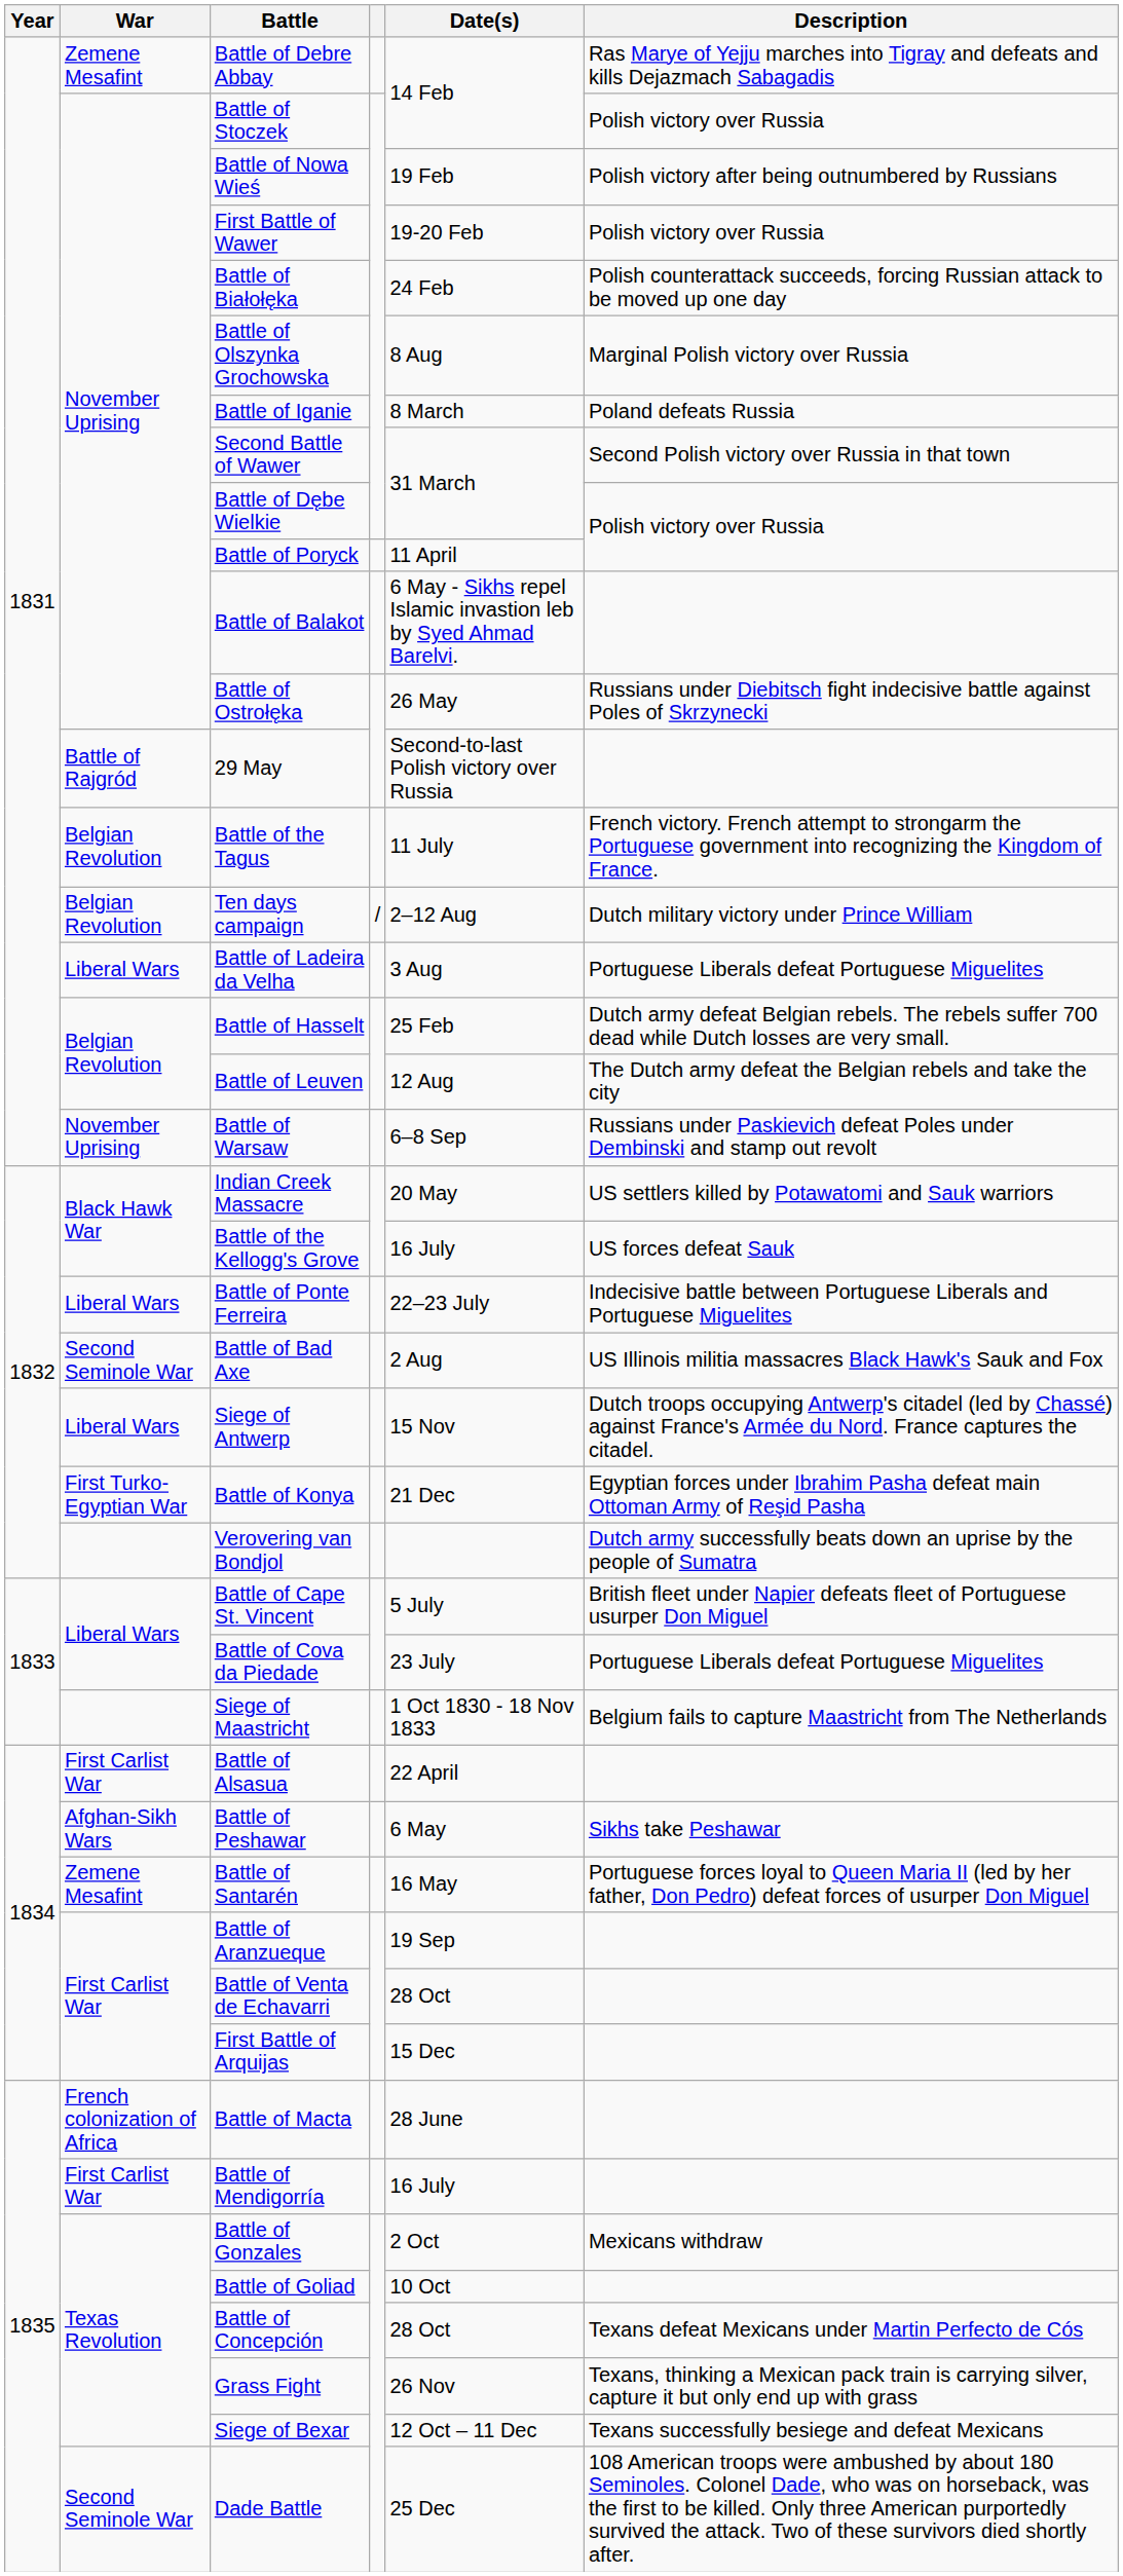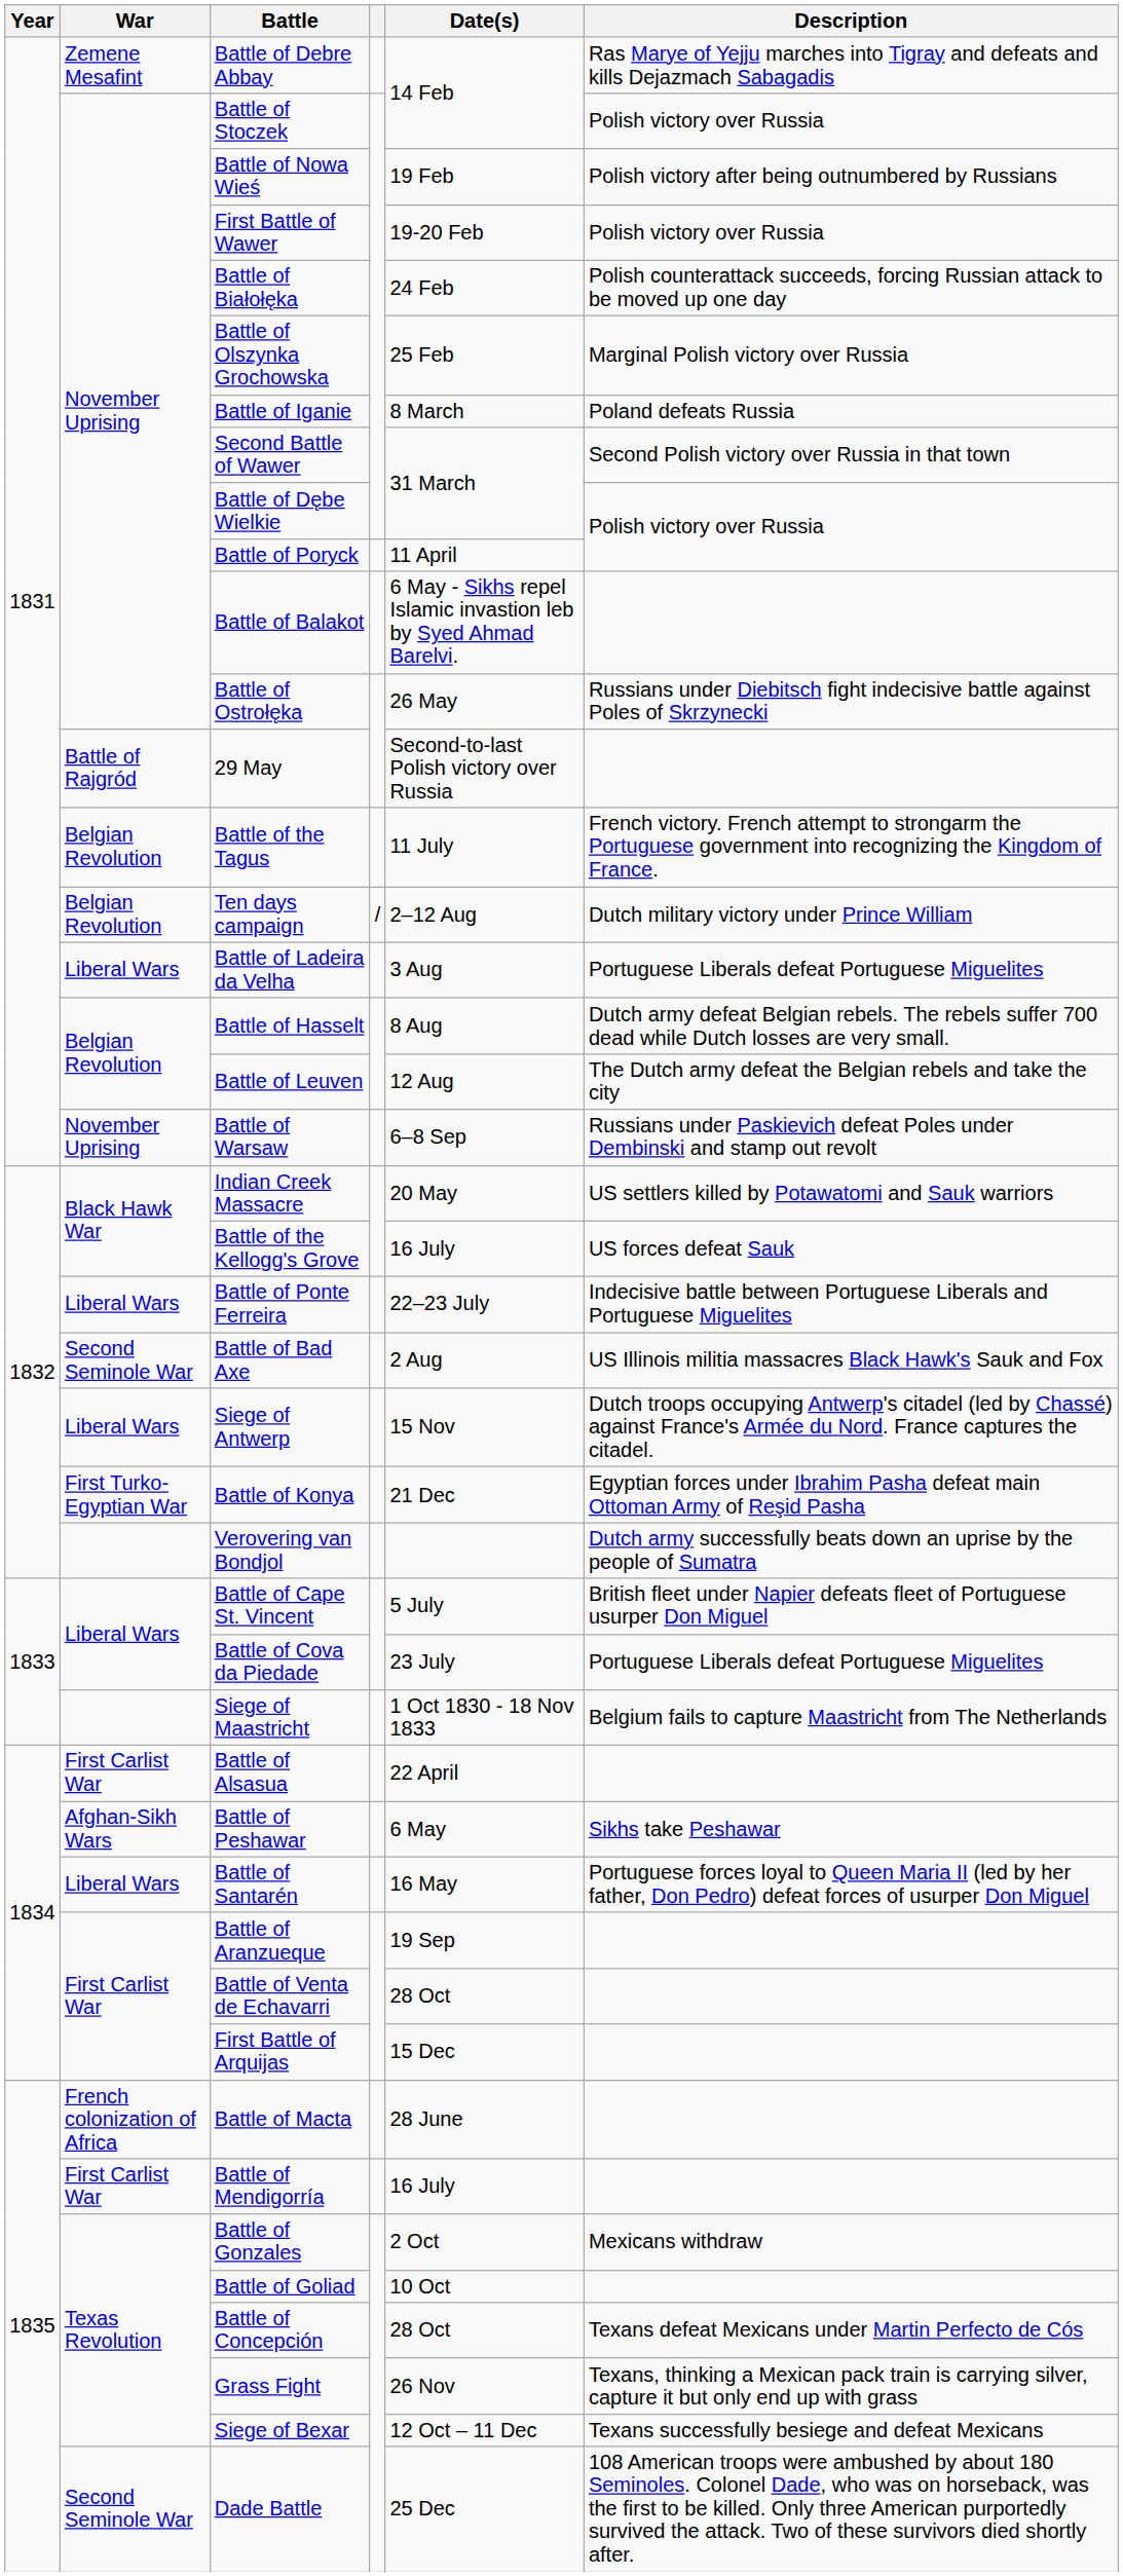Battle of Olszynka Grochowska | Date(s): 8 Aug -> 25 Feb
Battle of Hasselt | Date(s): 25 Feb -> 8 Aug
Battle of Santarén | War: Zemene Mesafint -> Liberal Wars
